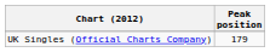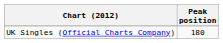UK Singles (Official Charts Company) | Peak position: 179 -> 180
